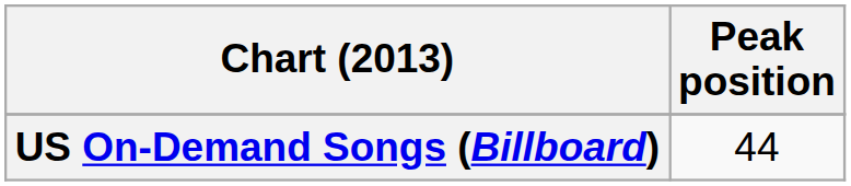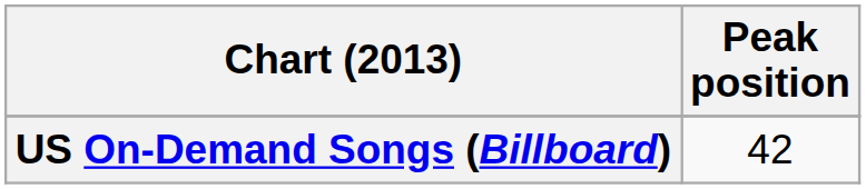US On-Demand Songs (Billboard) | Peak position: 44 -> 42
